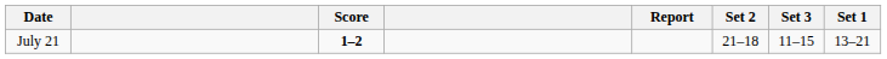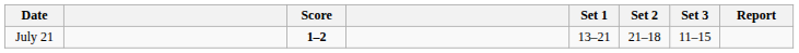columns swapped: Set 1 <-> Report
